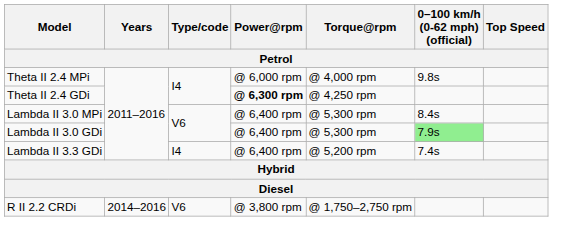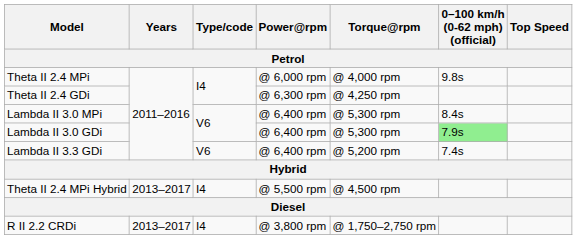Theta II 2.4 GDi | Power@rpm: bold -> normal
Lambda II 3.3 GDi | Type/code: I4 -> V6
+ row: Theta II 2.4 MPi Hybrid | 2013–2017 | I4 | @ 5,500 rpm | @ 4,500 rpm
R II 2.2 CRDi | Years: 2014–2016 -> 2013–2017
R II 2.2 CRDi | Type/code: V6 -> I4
